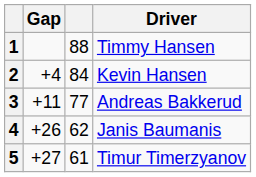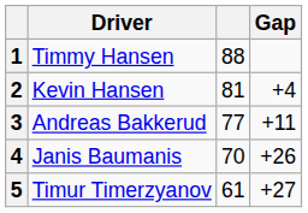columns swapped: Driver <-> Gap
2 | column 3: 84 -> 81
4 | column 3: 62 -> 70
